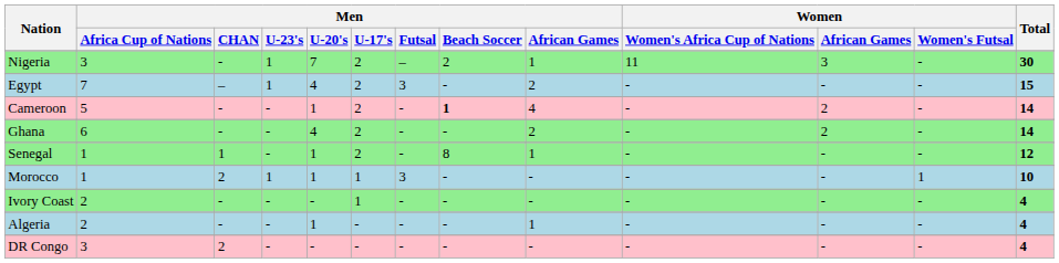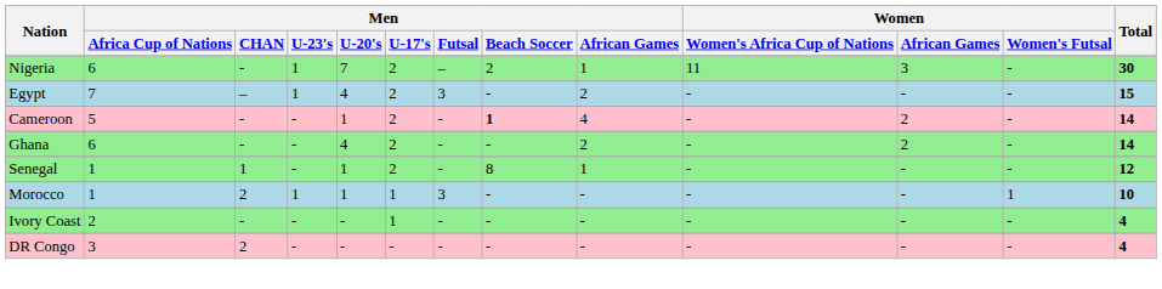Nigeria | Men / Africa Cup of Nations: 3 -> 6
- row: Algeria | 2 | - | - | 1 | - | - | - | 1 | - | - | - | 4
